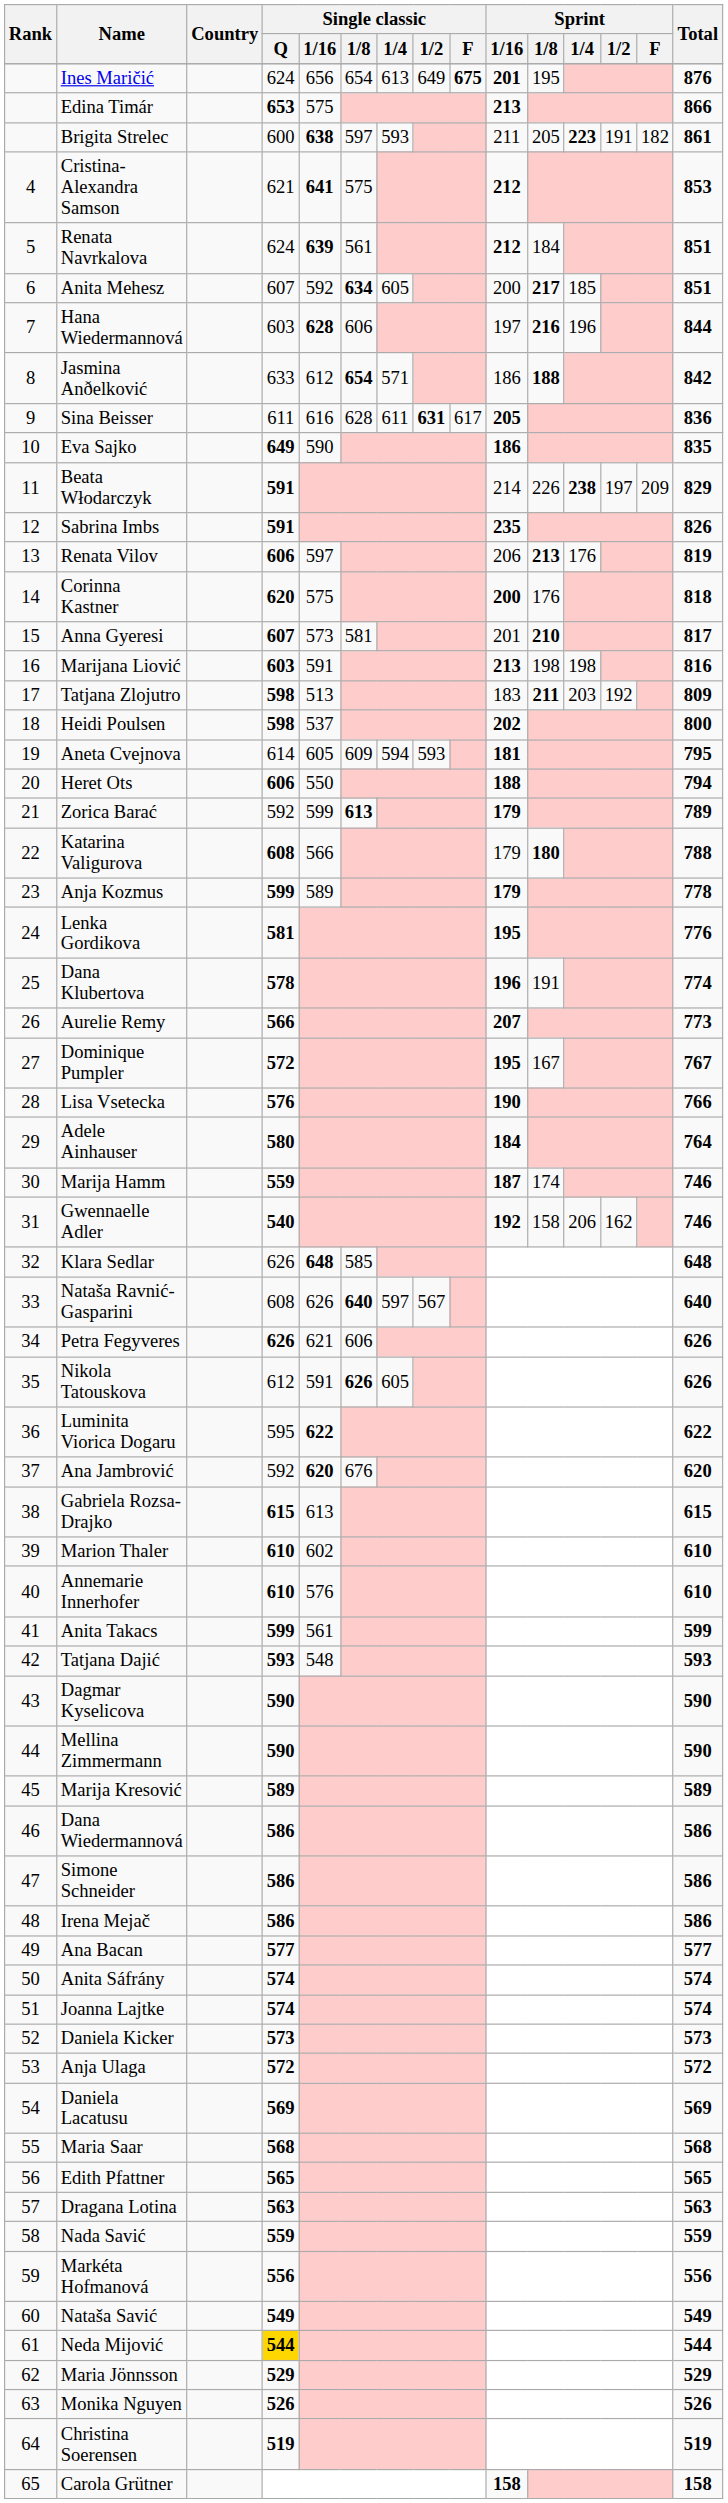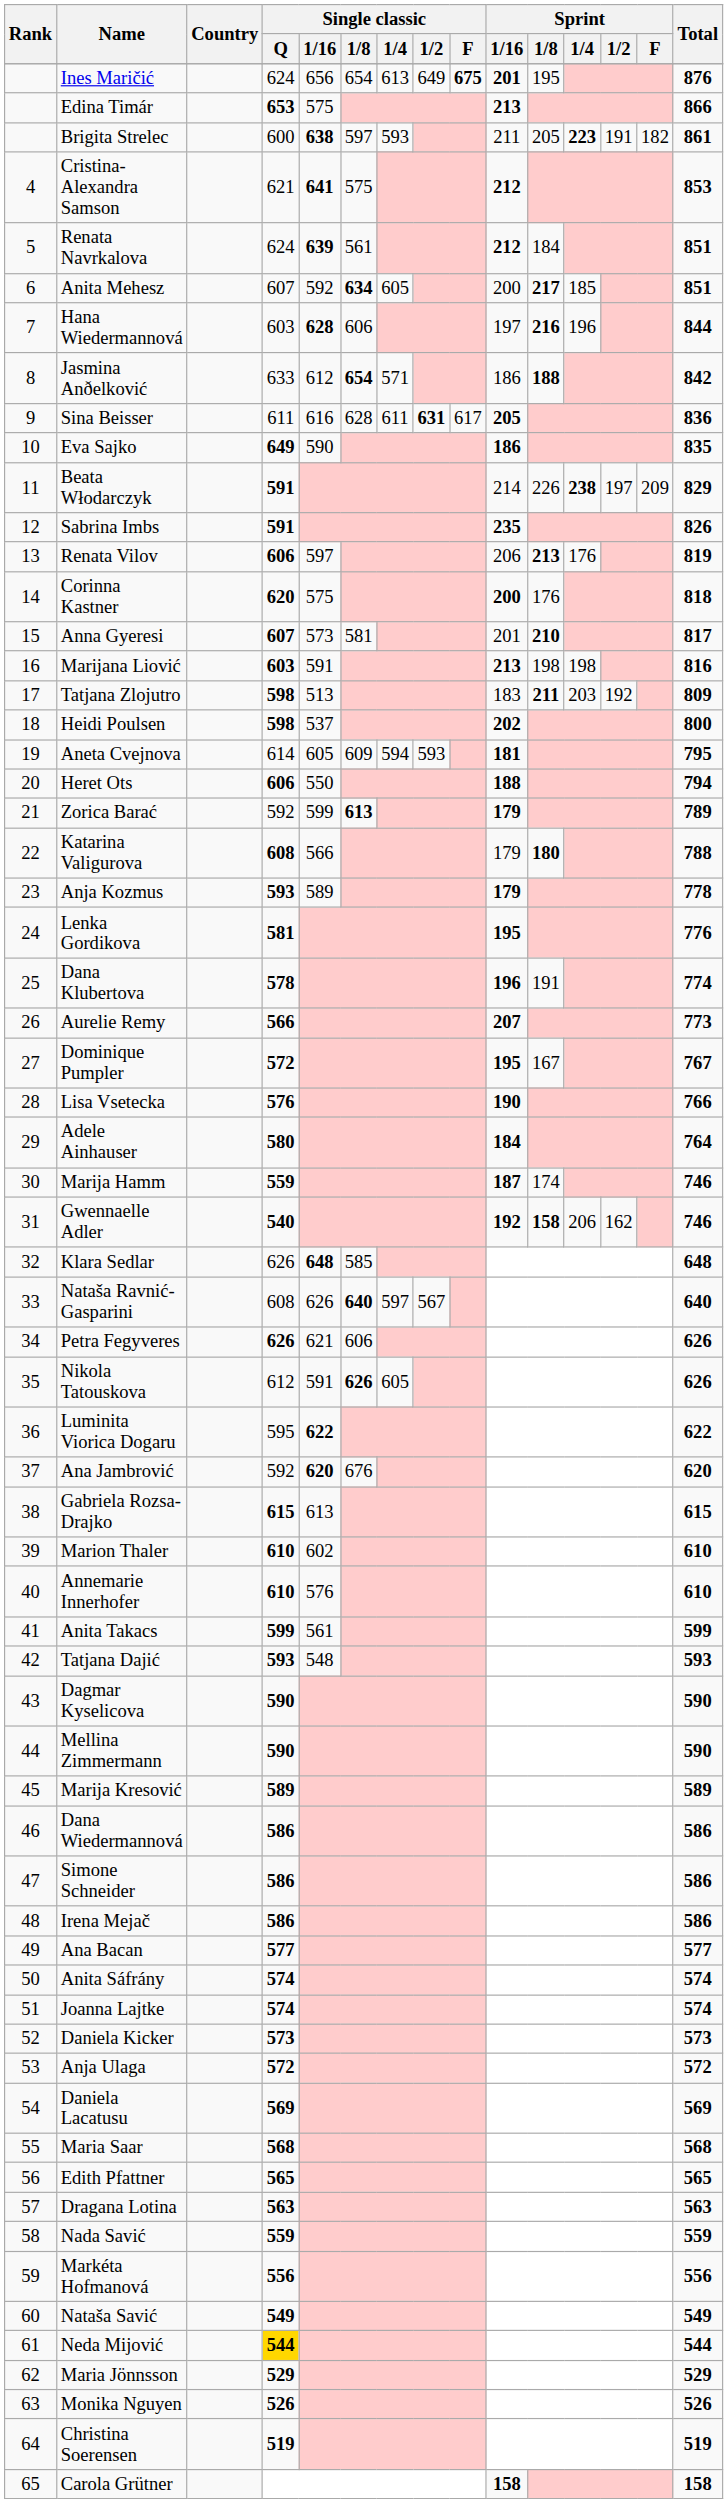Anja Kozmus | Single classic / Q: 599 -> 593
Gwennaelle Adler | Sprint / 1/8: normal -> bold
